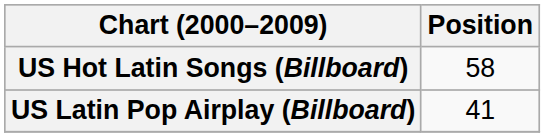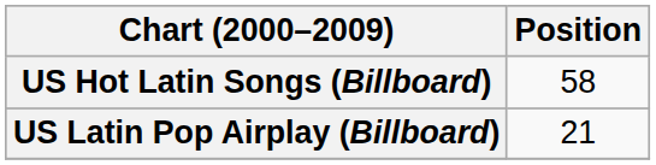US Latin Pop Airplay (Billboard) | Position: 41 -> 21
